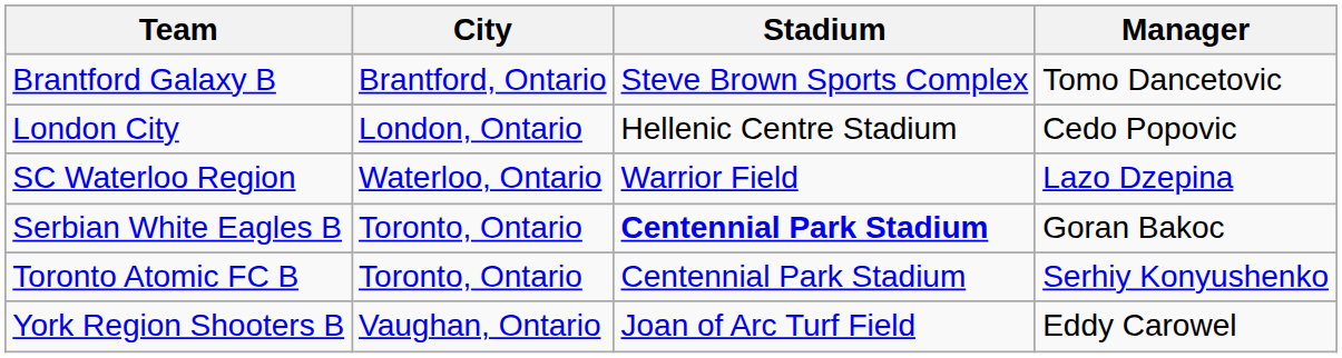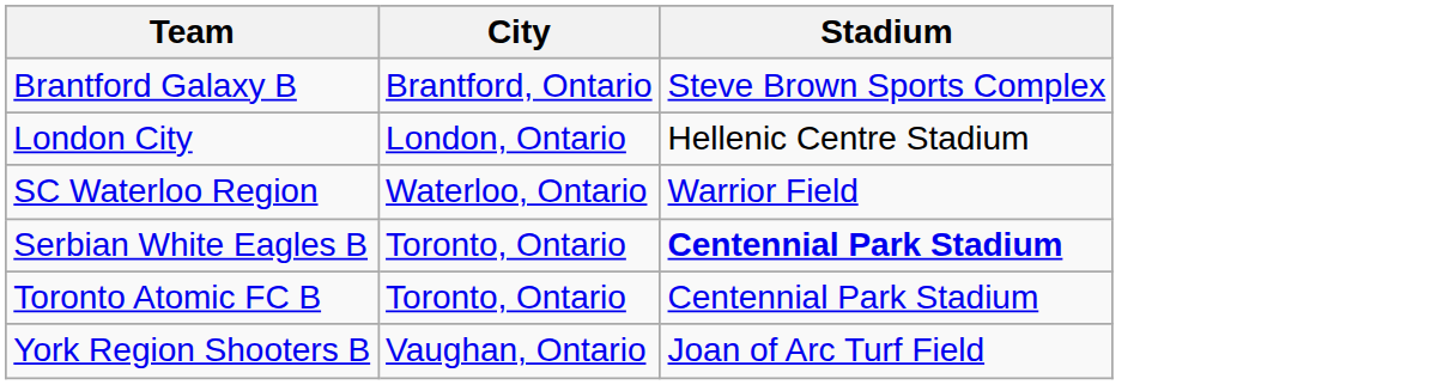- column: Manager | Tomo Dancetovic | Cedo Popovic | Lazo Dzepina | Goran Bakoc | Serhiy Konyushenko | Eddy Carowel
